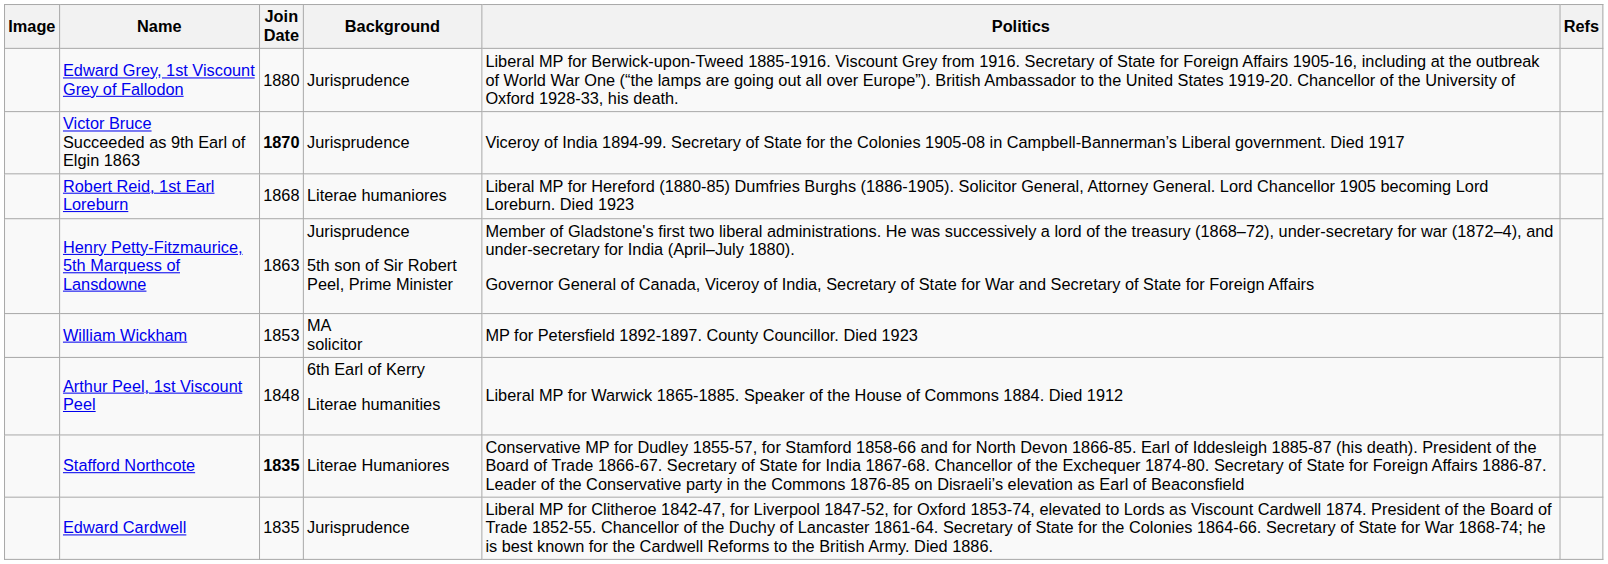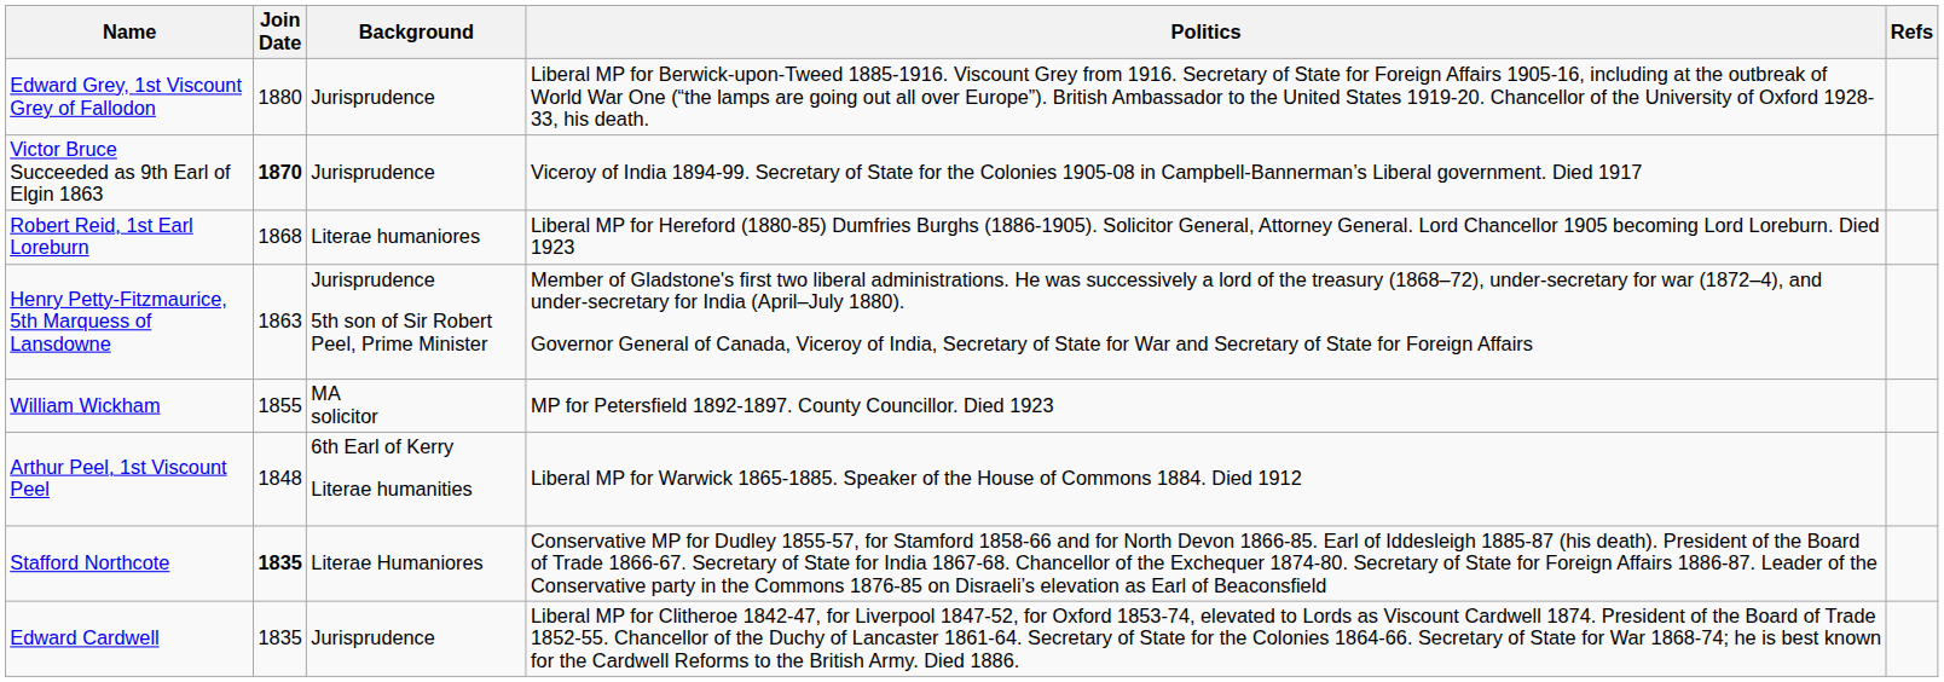- column: Image
William Wickham | Join Date: 1853 -> 1855
